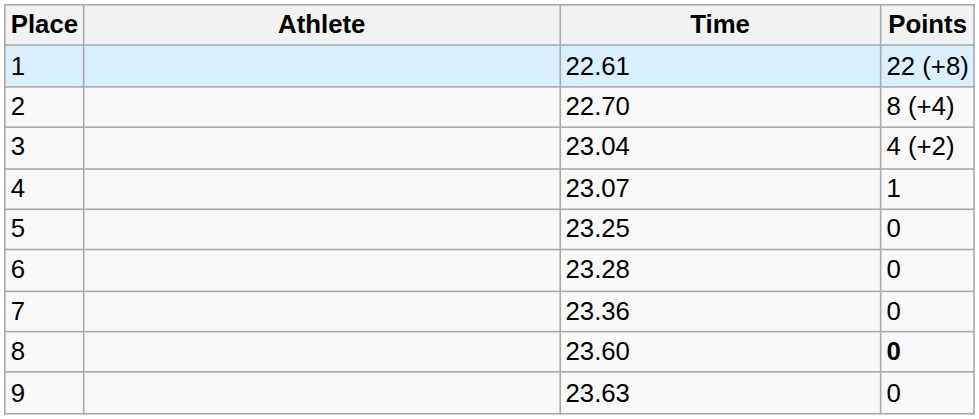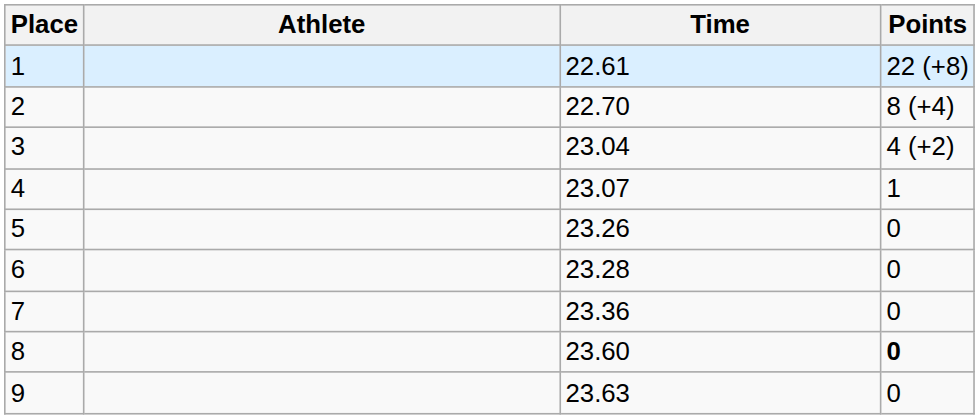5 | Time: 23.25 -> 23.26
